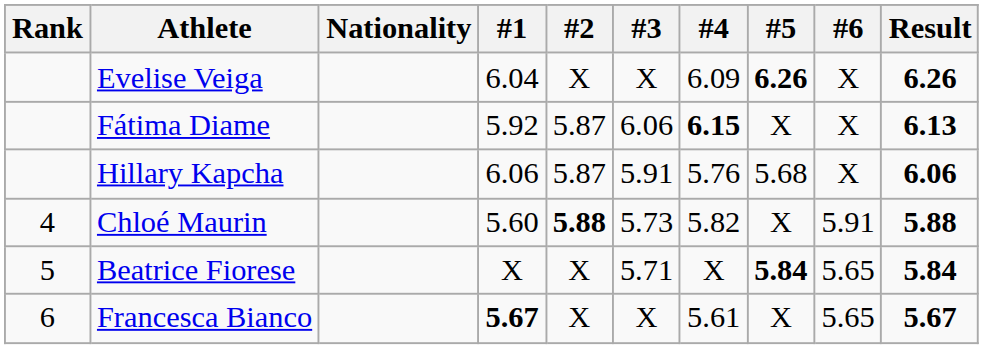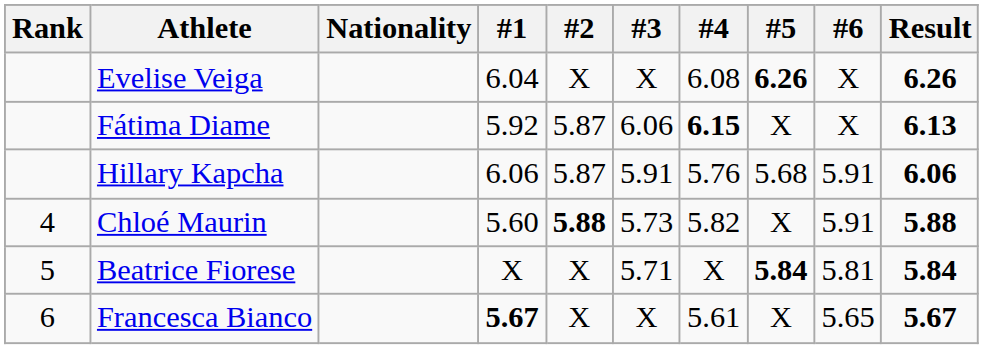Evelise Veiga | #4: 6.09 -> 6.08
Hillary Kapcha | #6: X -> 5.91
Beatrice Fiorese | #6: 5.65 -> 5.81
